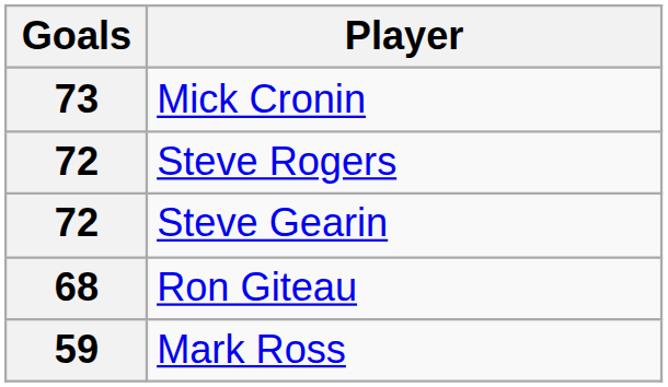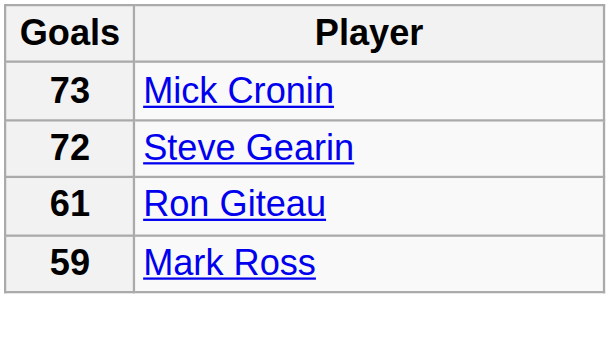- row: 72 | Steve Rogers
Ron Giteau | Goals: 68 -> 61
